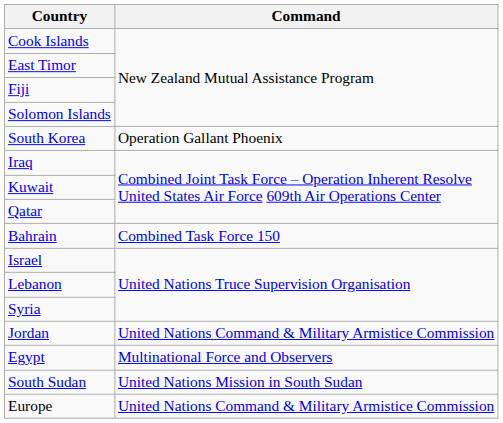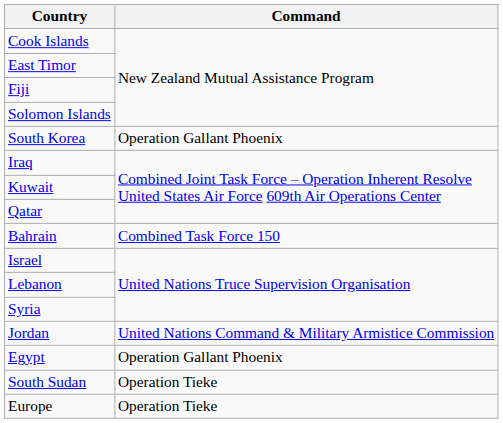Egypt | Command: Multinational Force and Observers -> Operation Gallant Phoenix
South Sudan | Command: United Nations Mission in South Sudan -> Operation Tieke
Europe | Command: United Nations Command & Military Armistice Commission -> Operation Tieke
